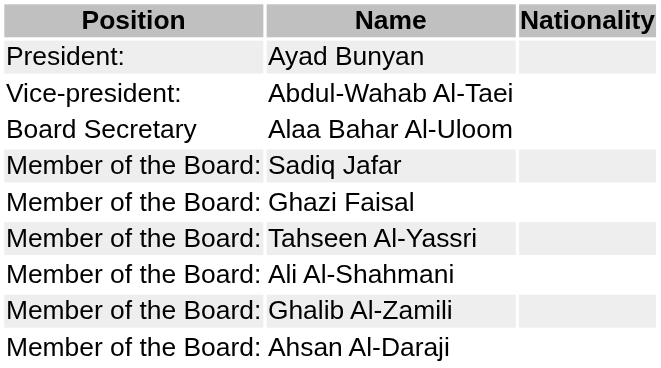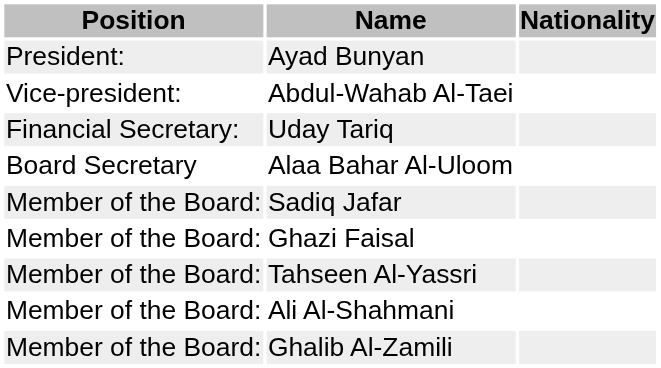+ row: Financial Secretary: | Uday Tariq
- row: Member of the Board: | Ahsan Al-Daraji
